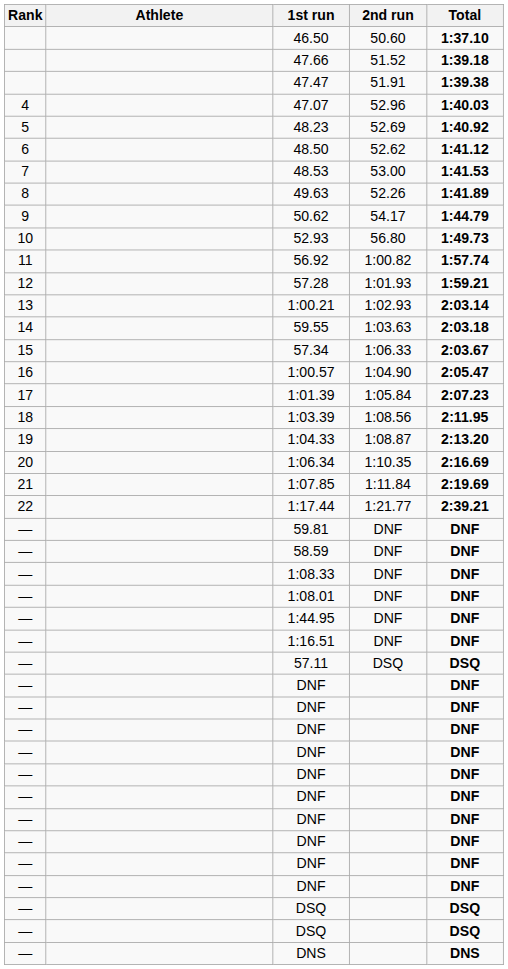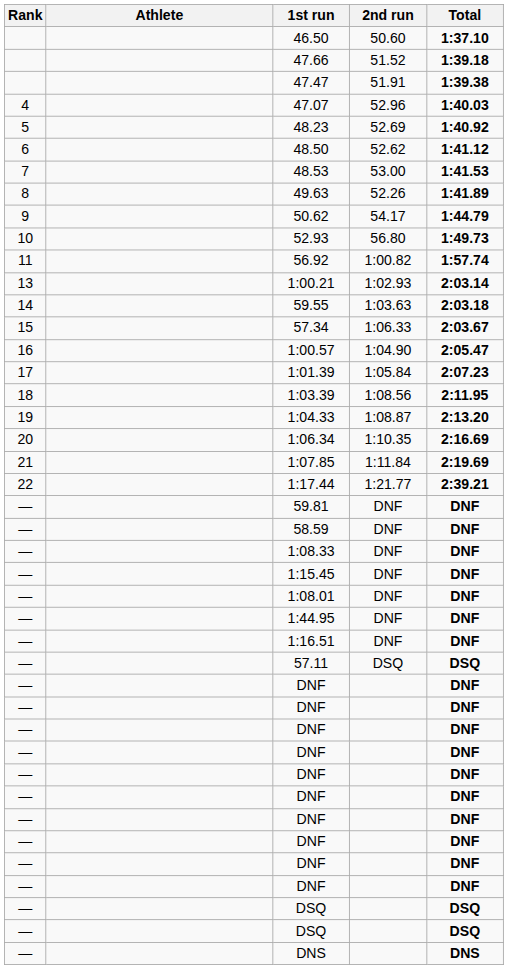- row: 12 | 57.28 | 1:01.93 | 1:59.21
+ row: — | 1:15.45 | DNF | DNF
